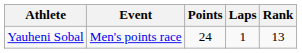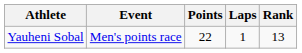Yauheni Sobal | Points: 24 -> 22
